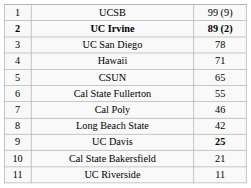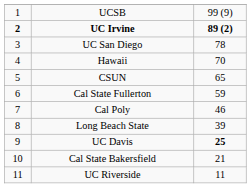Hawaii | column 3: 71 -> 70
Cal State Fullerton | column 3: 55 -> 59
Long Beach State | column 3: 42 -> 39
